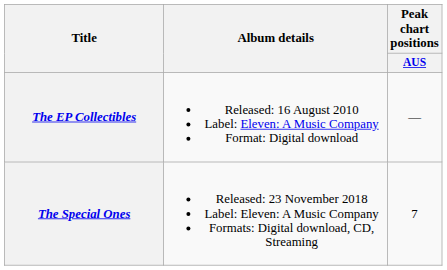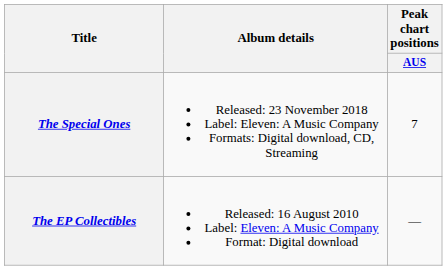rows swapped: The EP Collectibles <-> The Special Ones
